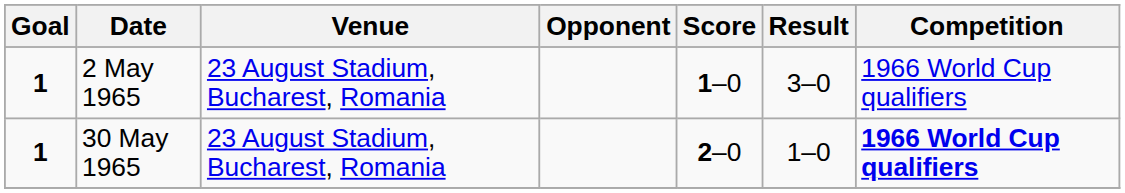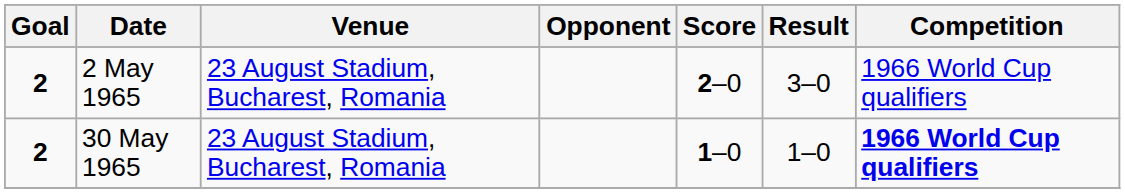2 May 1965 | Goal: 1 -> 2
2 May 1965 | Score: 1–0 -> 2–0
30 May 1965 | Goal: 1 -> 2
30 May 1965 | Score: 2–0 -> 1–0
